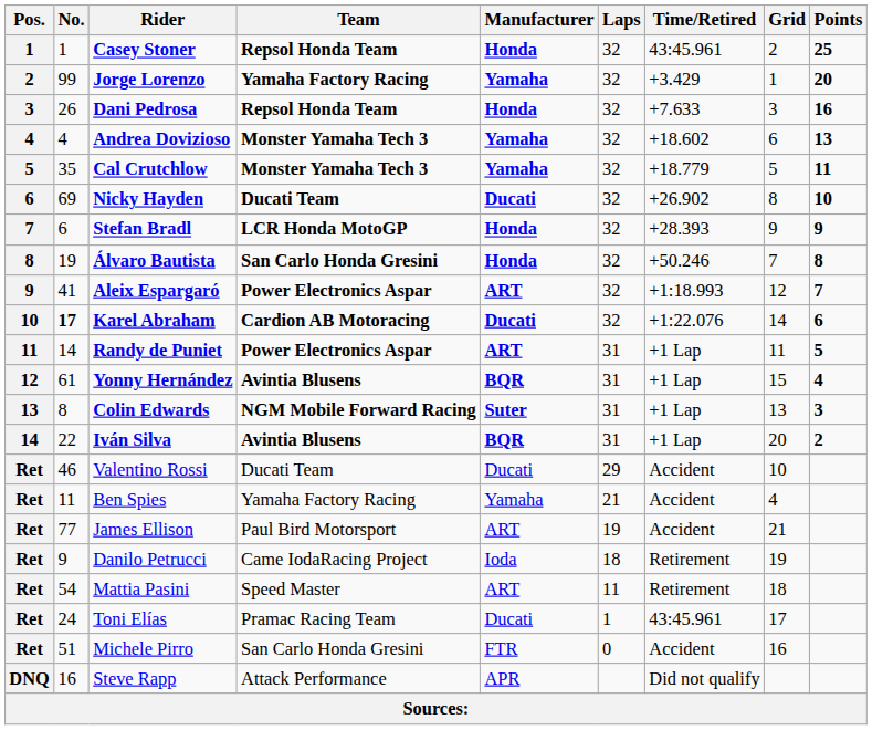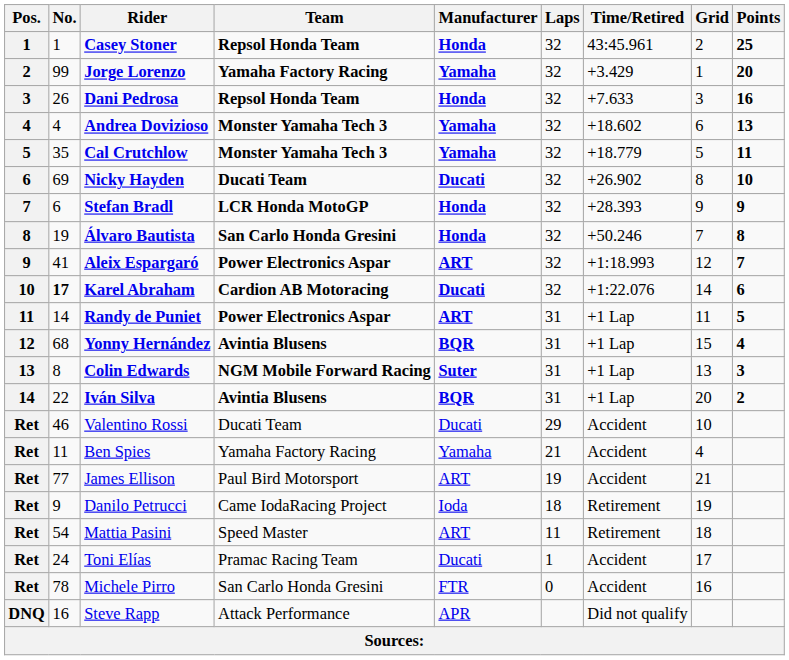Yonny Hernández | No.: 61 -> 68
Toni Elías | Time/Retired: 43:45.961 -> Accident
Michele Pirro | No.: 51 -> 78
